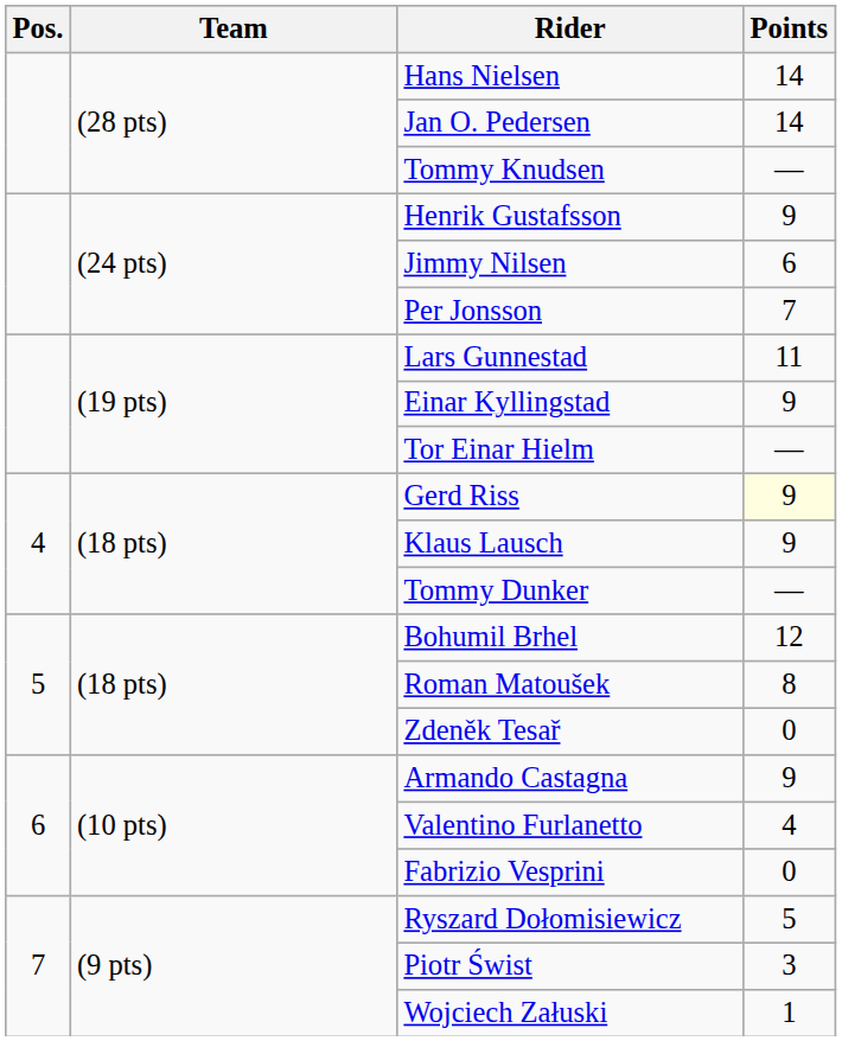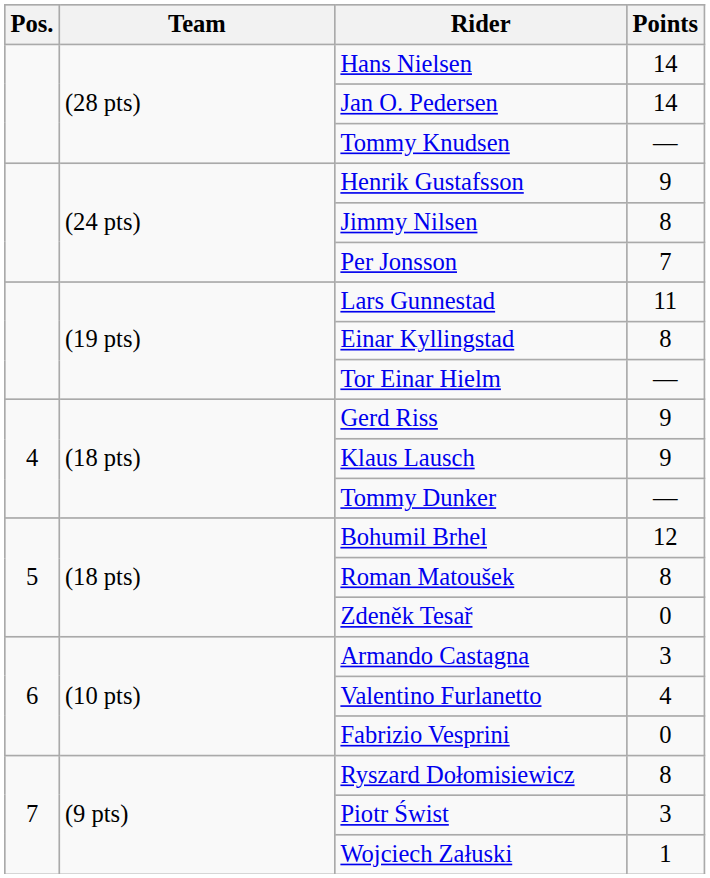Jimmy Nilsen | Points: 6 -> 8
Einar Kyllingstad | Points: 9 -> 8
Gerd Riss | Points: lightyellow background -> no background
Armando Castagna | Points: 9 -> 3
Ryszard Dołomisiewicz | Points: 5 -> 8
